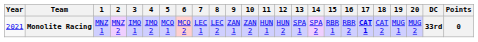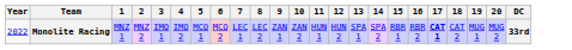- column: Points | 0
Monolite Racing | Year: 2021 -> 2022
